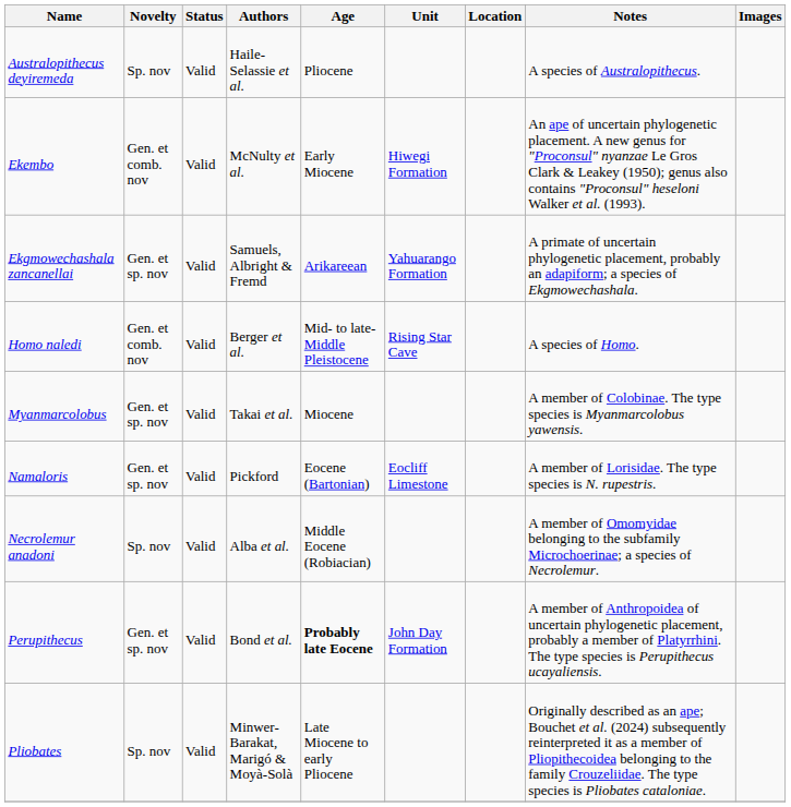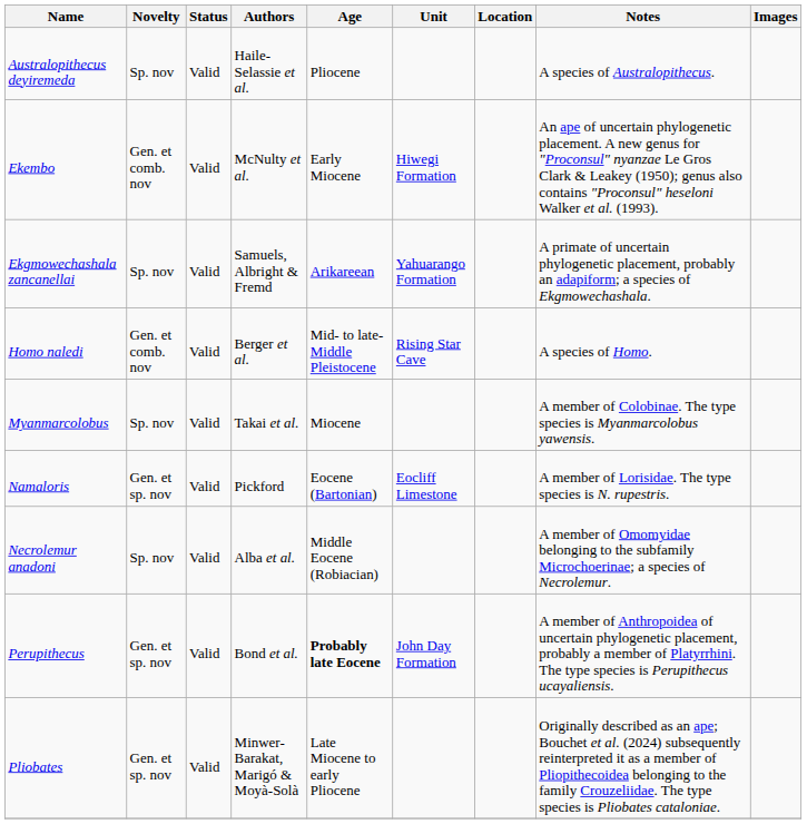Ekgmowechashala zancanellai | Novelty: Gen. et sp. nov -> Sp. nov
Myanmarcolobus | Novelty: Gen. et sp. nov -> Sp. nov
Pliobates | Novelty: Sp. nov -> Gen. et sp. nov
